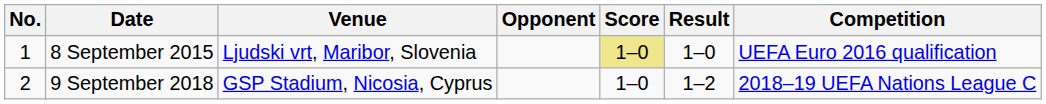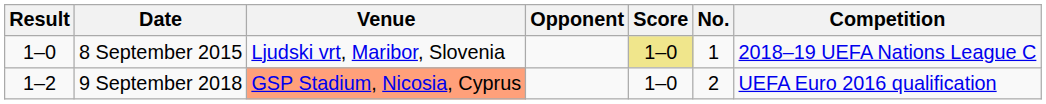columns swapped: No. <-> Result
8 September 2015 | Competition: UEFA Euro 2016 qualification -> 2018–19 UEFA Nations League C
9 September 2018 | Venue: no background -> lightsalmon background
9 September 2018 | Competition: 2018–19 UEFA Nations League C -> UEFA Euro 2016 qualification
